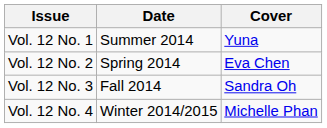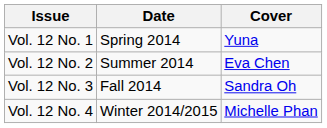Vol. 12 No. 1 | Date: Summer 2014 -> Spring 2014
Vol. 12 No. 2 | Date: Spring 2014 -> Summer 2014
